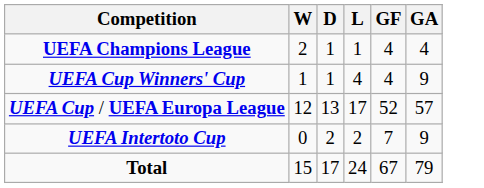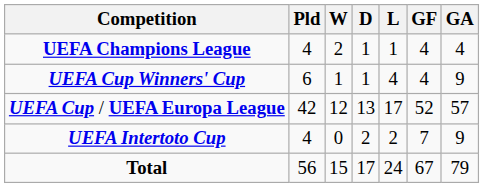+ column: Pld | 4 | 6 | 42 | 4 | 56
